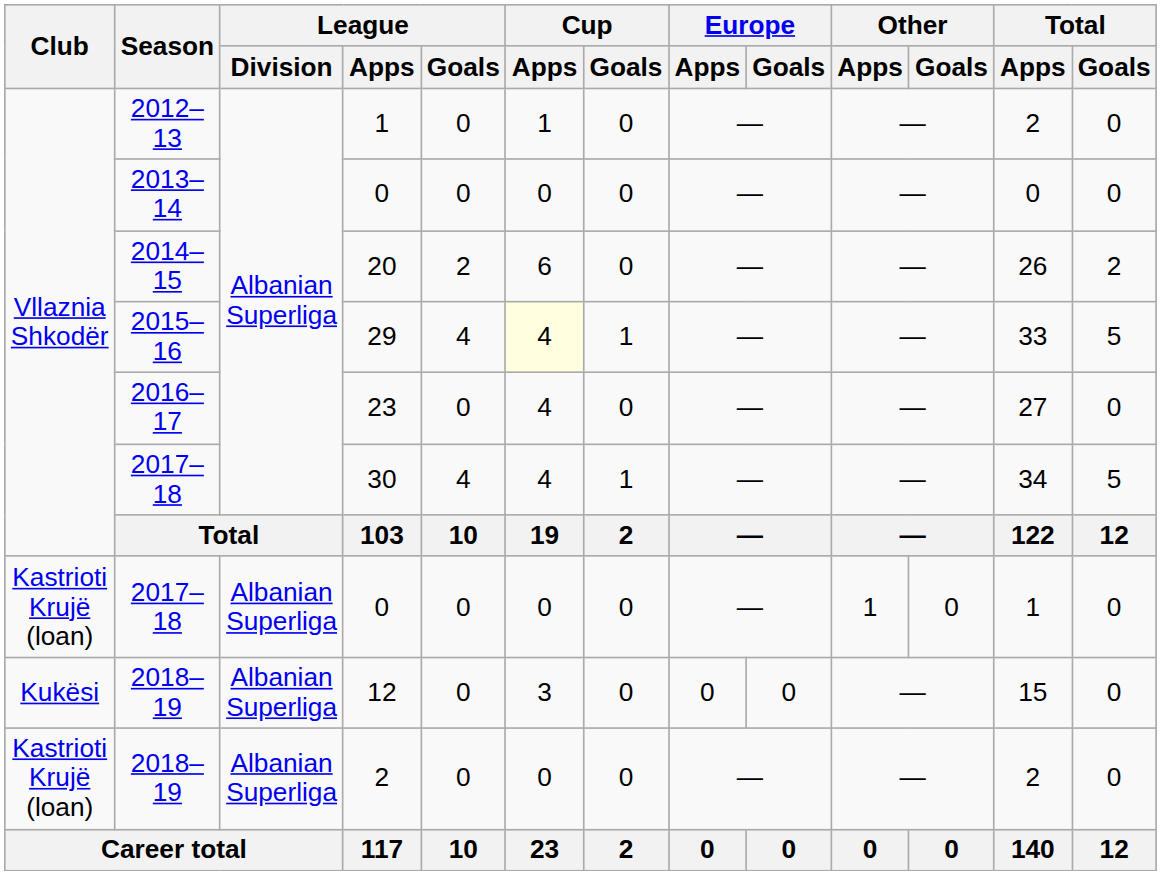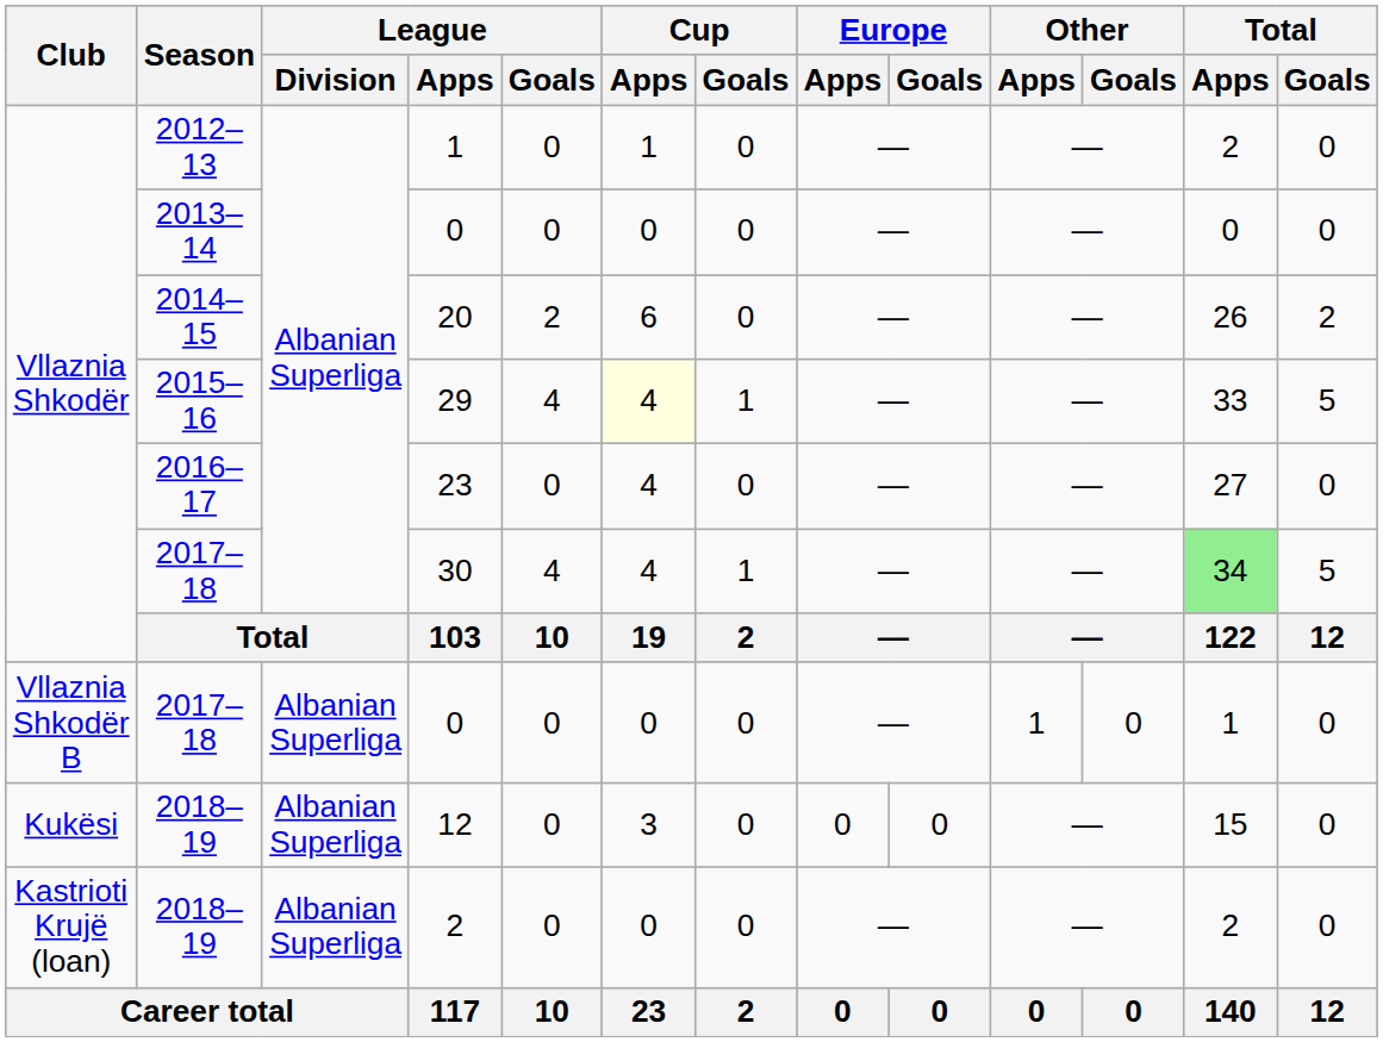30 | Total / Apps: no background -> lightgreen background
2017–18 / 0 | Club: Kastrioti Krujë (loan) -> Vllaznia Shkodër B
